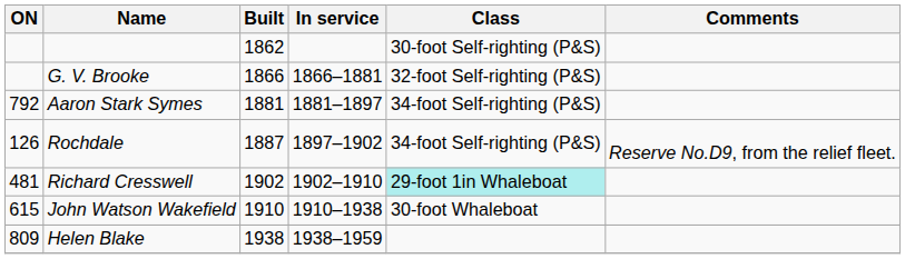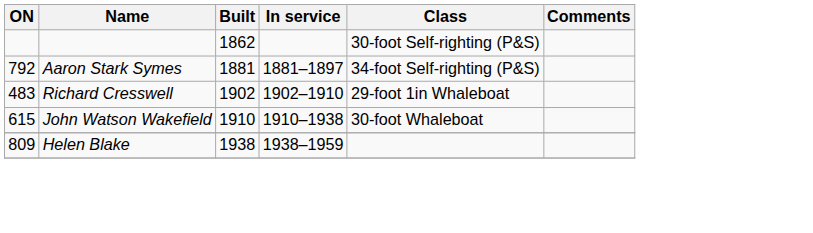- row: G. V. Brooke | 1866 | 1866–1881 | 32-foot Self-righting (P&S)
- row: 126 | Rochdale | 1887 | 1897–1902 | 34-foot Self-righting (P&S) | Reserve No.D9, from the relief fleet.
Richard Cresswell | ON: 481 -> 483
Richard Cresswell | Class: paleturquoise background -> no background
